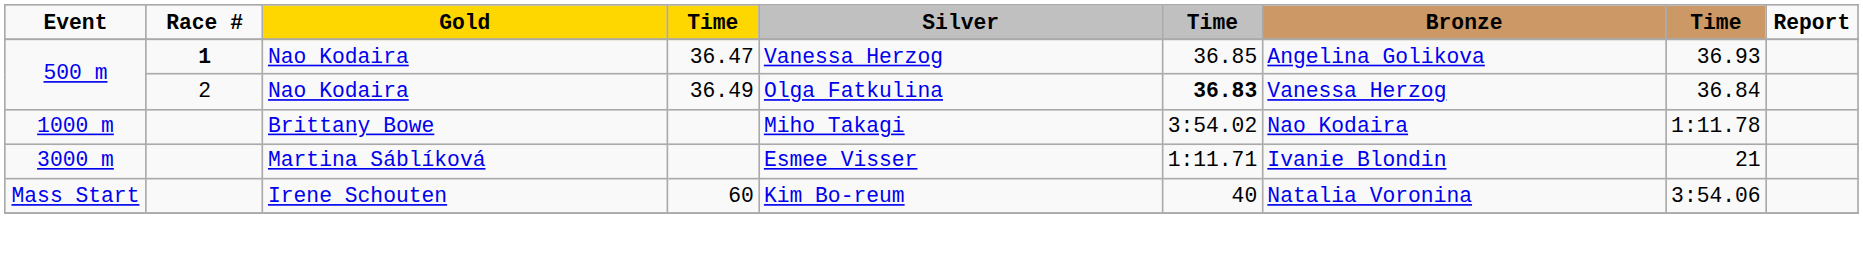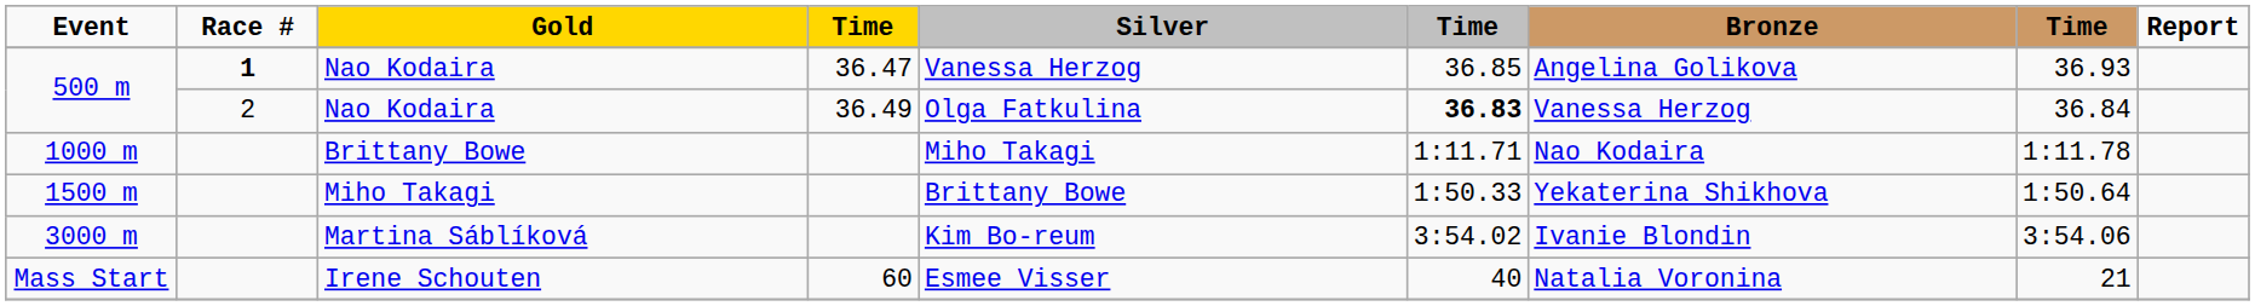1000 m | column 6: 3:54.02 -> 1:11.71
+ row: 1500 m | Miho Takagi | Brittany Bowe | 1:50.33 | Yekaterina Shikhova | 1:50.64
3000 m | Silver: Esmee Visser -> Kim Bo-reum
3000 m | column 6: 1:11.71 -> 3:54.02
3000 m | column 8: 21 -> 3:54.06
Mass Start | Silver: Kim Bo-reum -> Esmee Visser
Mass Start | column 8: 3:54.06 -> 21
